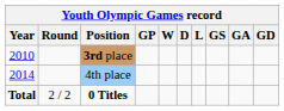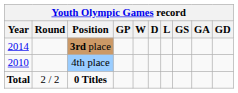3rd place | Year: 2010 -> 2014
4th place | Year: 2014 -> 2010
